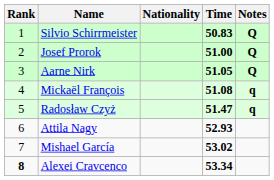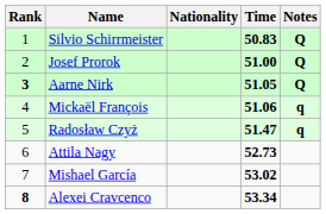Aarne Nirk | Rank: normal -> bold
Mickaël François | Time: 51.08 -> 51.06
Attila Nagy | Time: 52.93 -> 52.73
